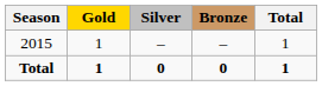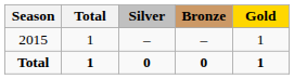columns swapped: Gold <-> Total
